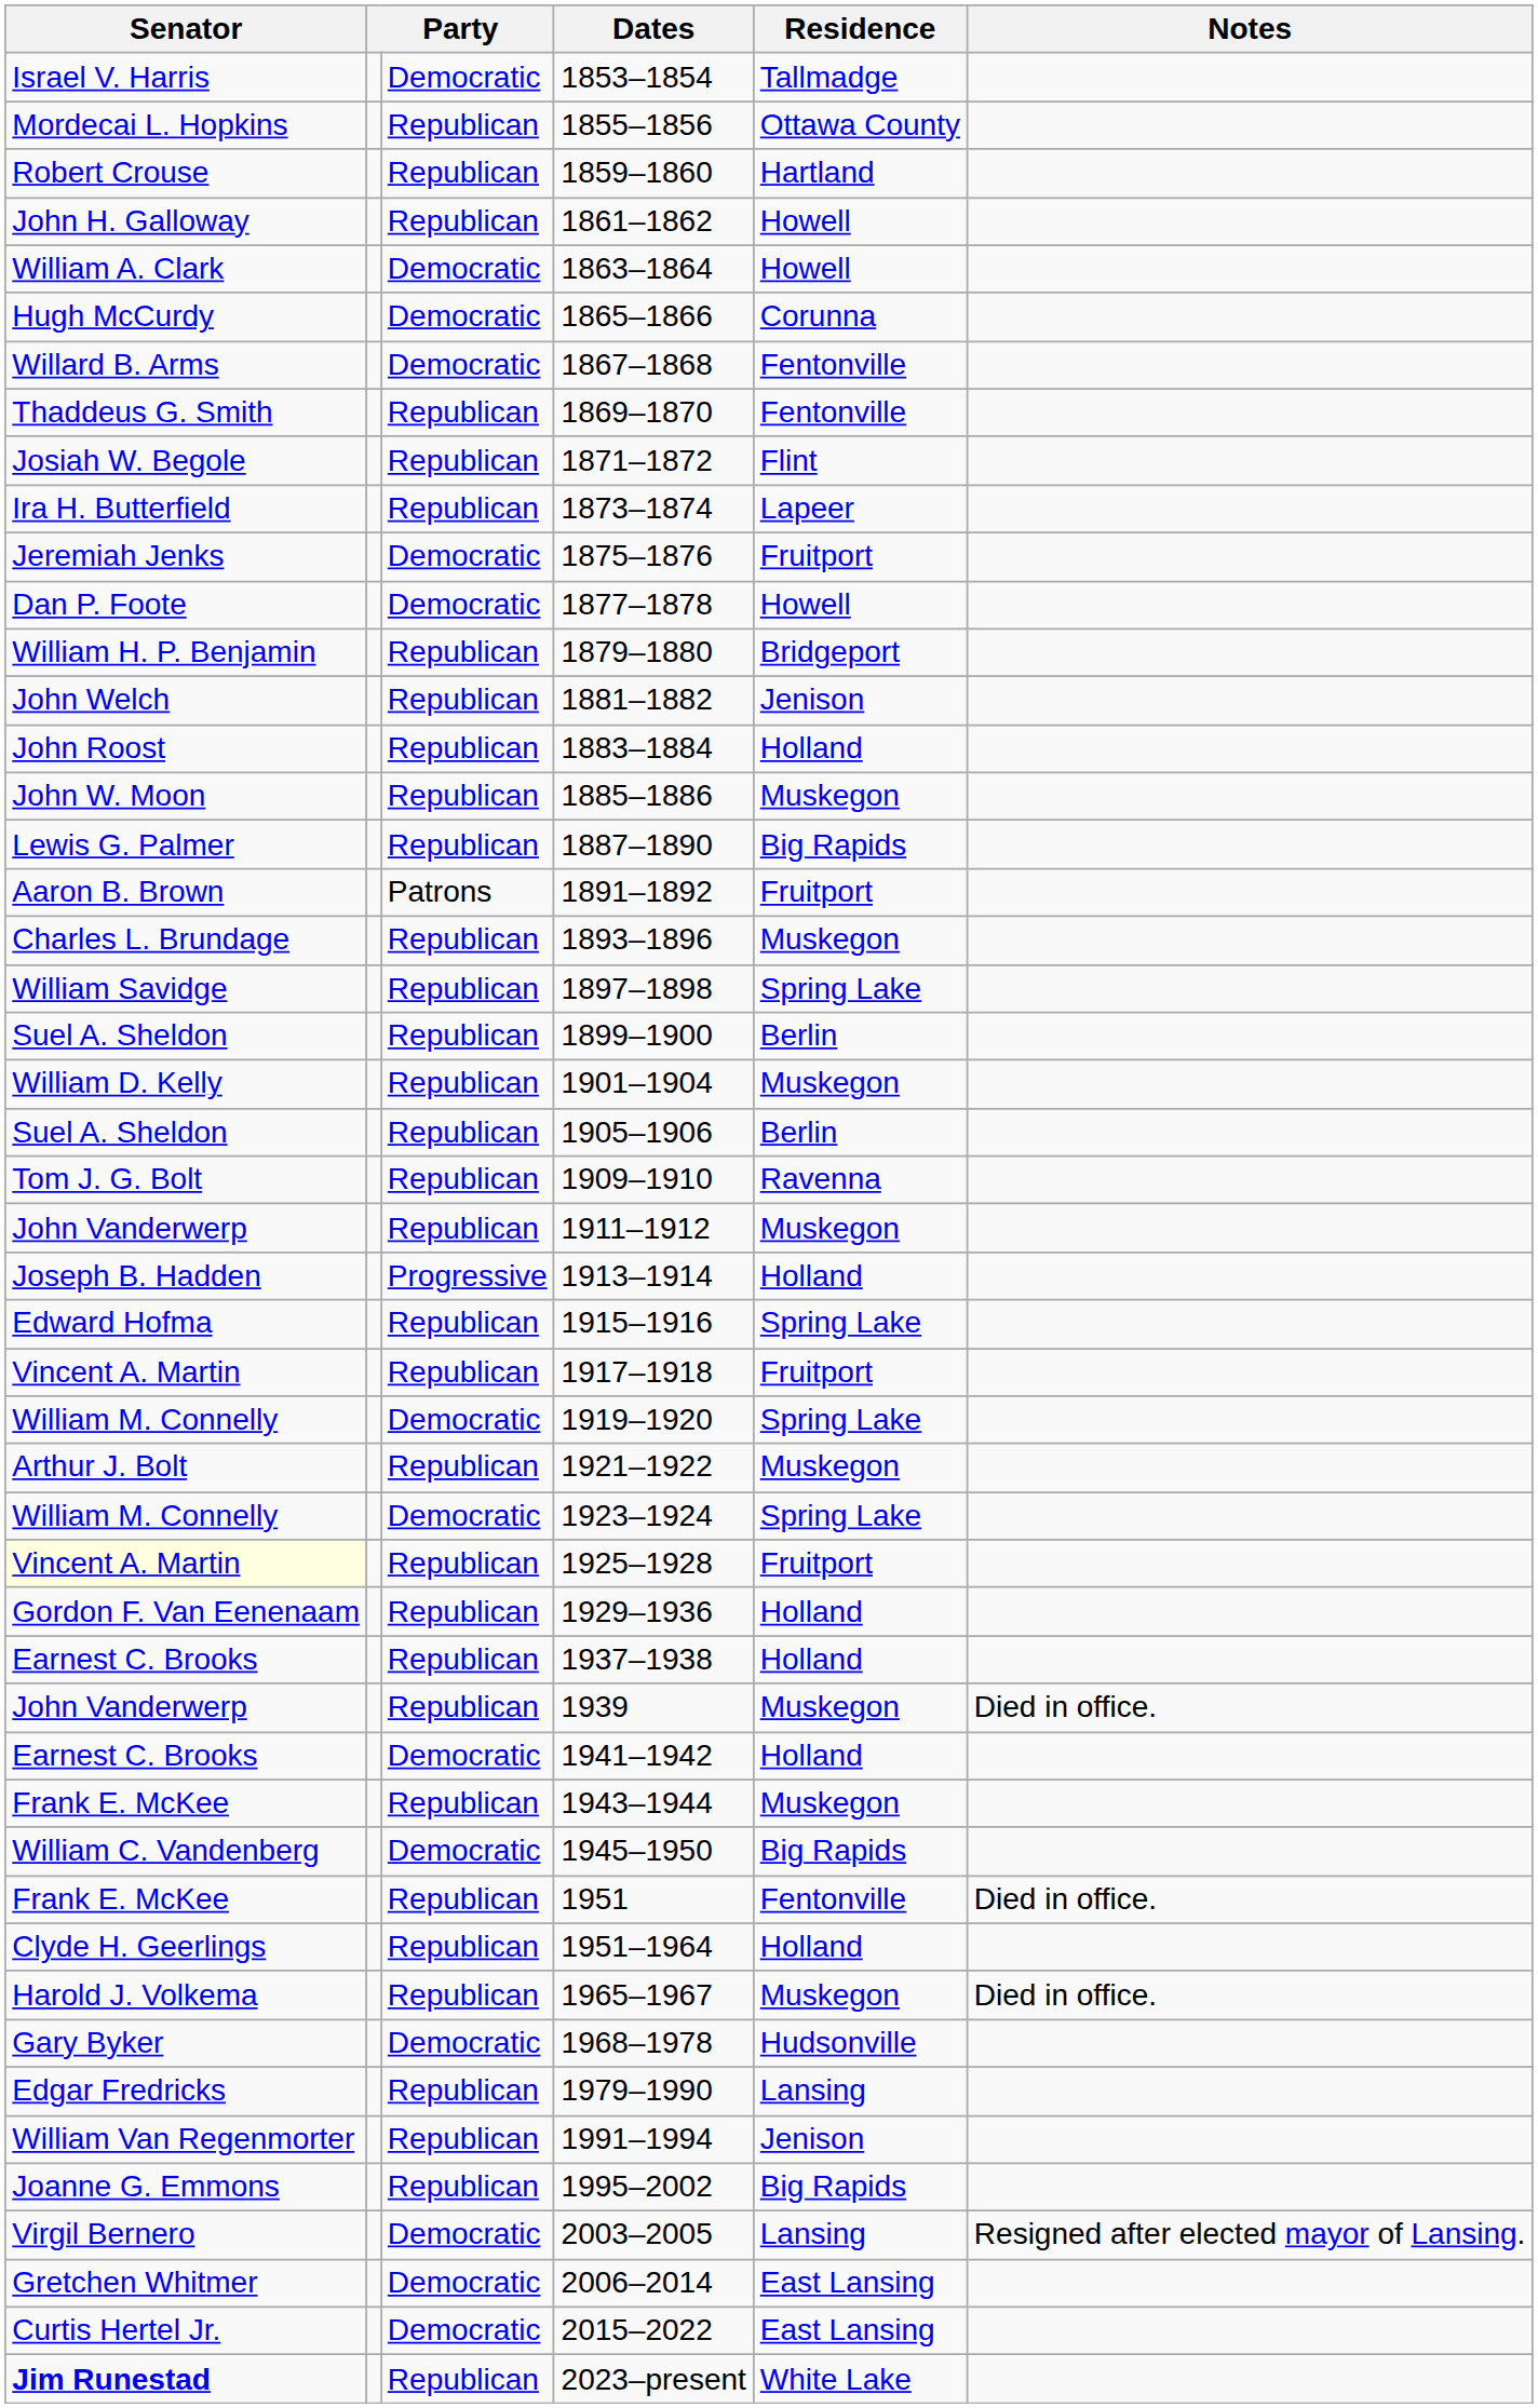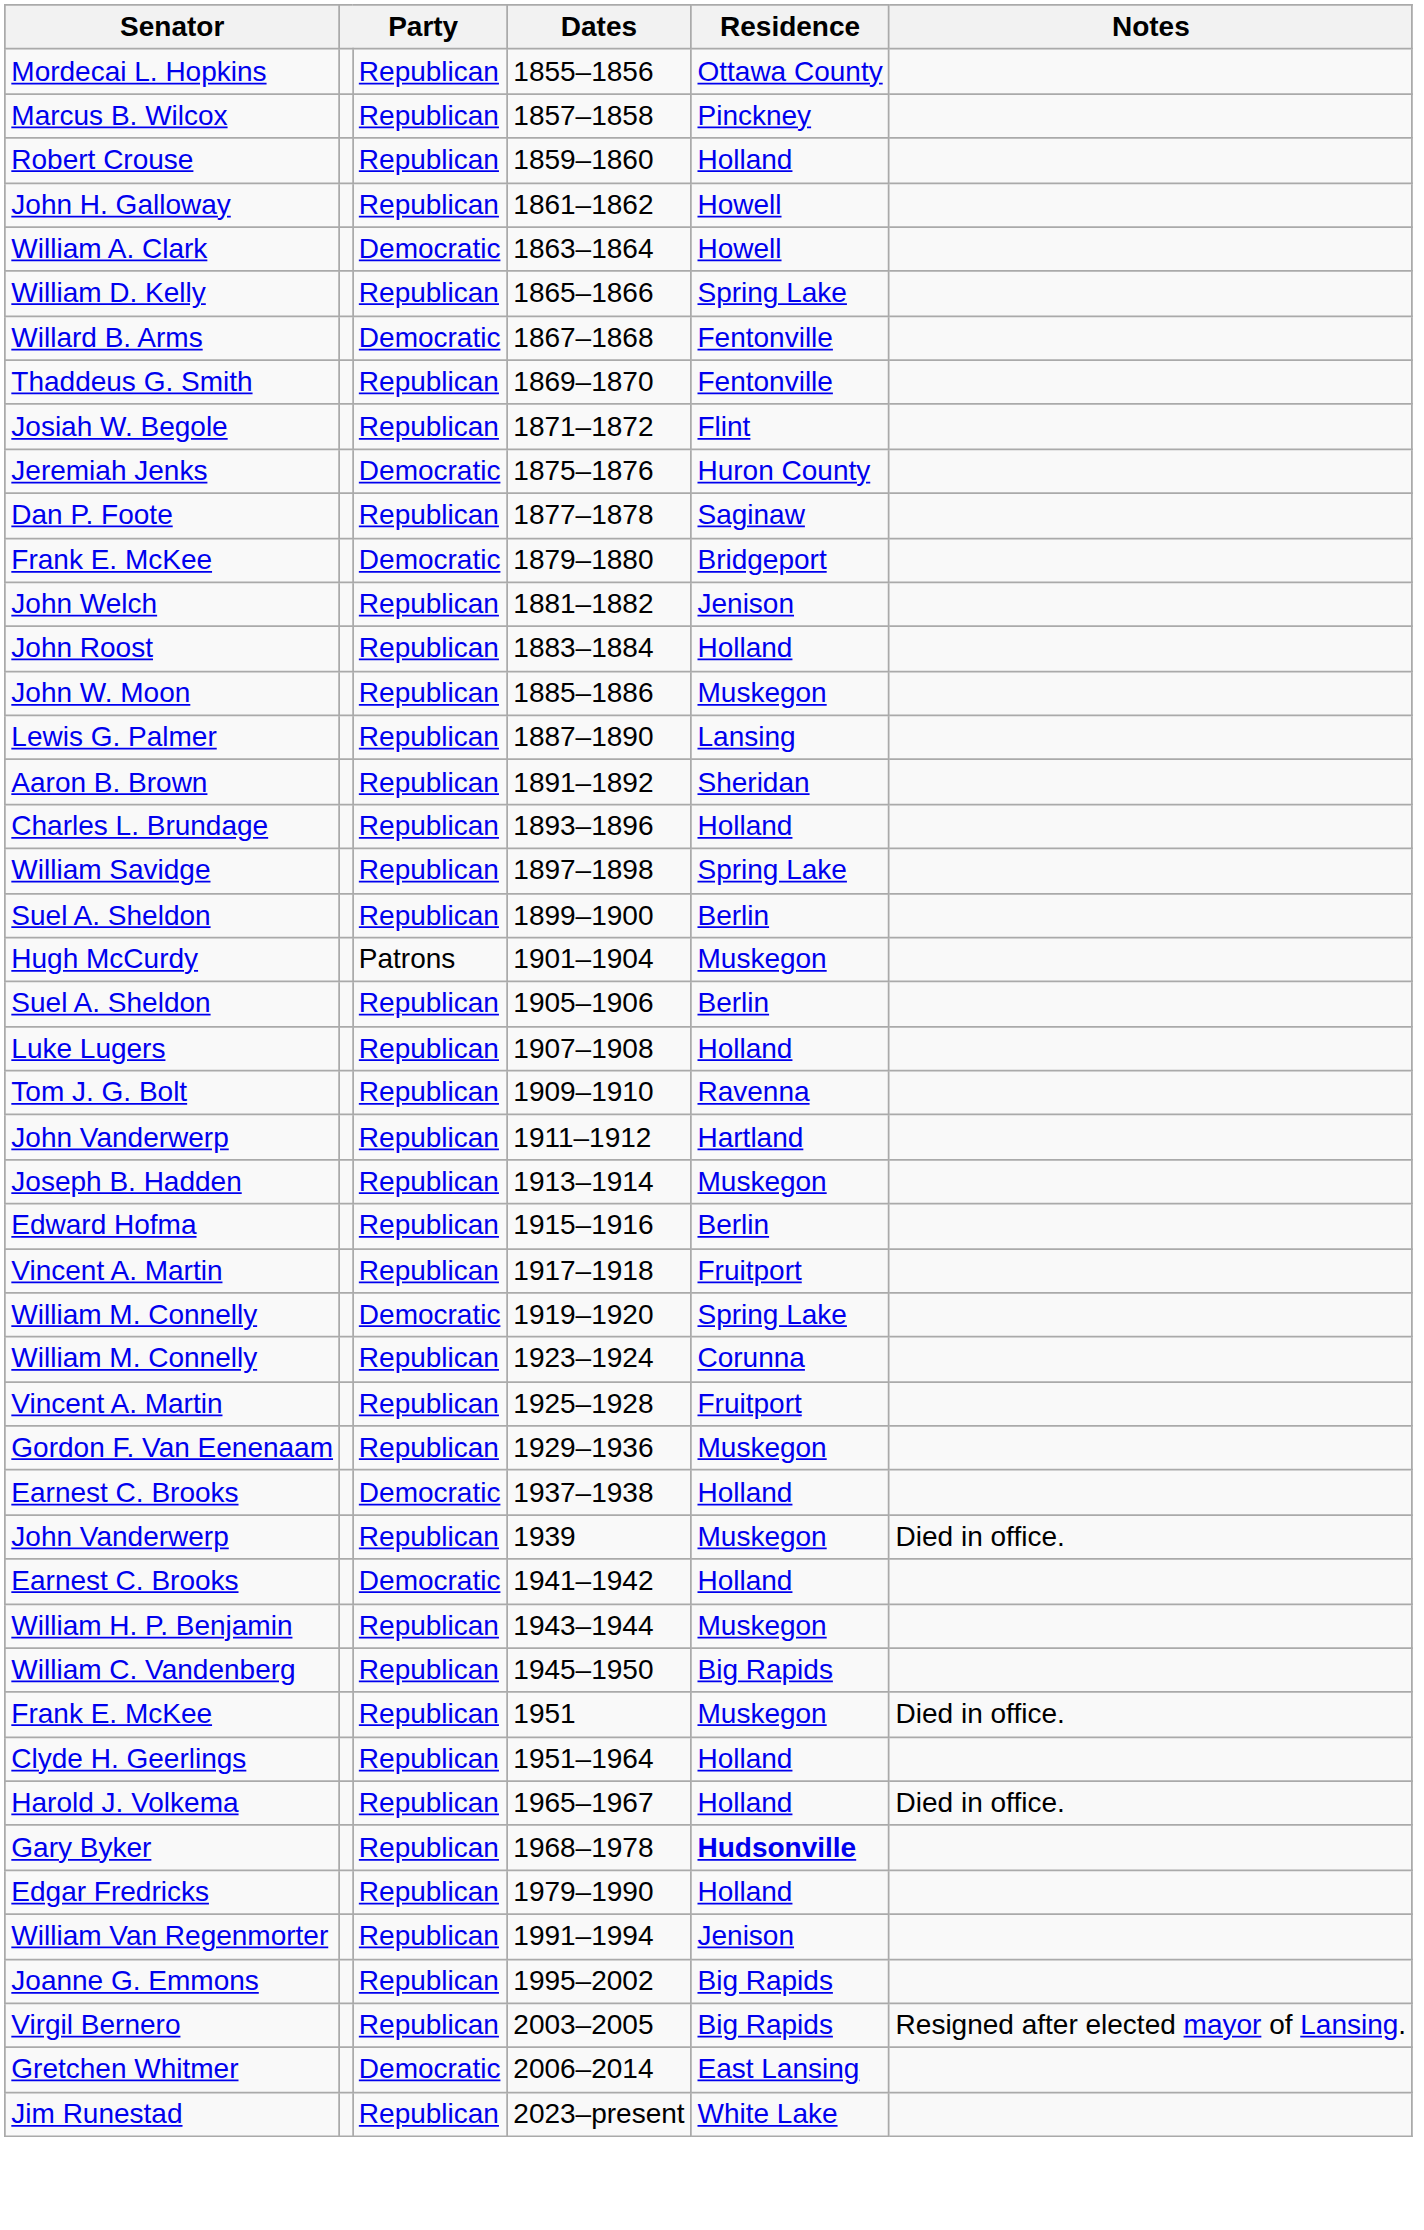- row: Israel V. Harris | Democratic | 1853–1854 | Tallmadge
+ row: Marcus B. Wilcox | Republican | 1857–1858 | Pinckney
1859–1860 | Residence: Hartland -> Holland
1865–1866 | Senator: Hugh McCurdy -> William D. Kelly
1865–1866 | column 3: Democratic -> Republican
1865–1866 | Residence: Corunna -> Spring Lake
- row: Ira H. Butterfield | Republican | 1873–1874 | Lapeer
1875–1876 | Residence: Fruitport -> Huron County
1877–1878 | column 3: Democratic -> Republican
1877–1878 | Residence: Howell -> Saginaw
1879–1880 | Senator: William H. P. Benjamin -> Frank E. McKee
1879–1880 | column 3: Republican -> Democratic
1887–1890 | Residence: Big Rapids -> Lansing
1891–1892 | column 3: Patrons -> Republican
1891–1892 | Residence: Fruitport -> Sheridan
1893–1896 | Residence: Muskegon -> Holland
1901–1904 | Senator: William D. Kelly -> Hugh McCurdy
1901–1904 | column 3: Republican -> Patrons
+ row: Luke Lugers | Republican | 1907–1908 | Holland
1911–1912 | Residence: Muskegon -> Hartland
1913–1914 | column 3: Progressive -> Republican
1913–1914 | Residence: Holland -> Muskegon
1915–1916 | Residence: Spring Lake -> Berlin
- row: Arthur J. Bolt | Republican | 1921–1922 | Muskegon
1923–1924 | column 3: Democratic -> Republican
1923–1924 | Residence: Spring Lake -> Corunna
1925–1928 | Senator: lightyellow background -> no background
1929–1936 | Residence: Holland -> Muskegon
1937–1938 | column 3: Republican -> Democratic
1943–1944 | Senator: Frank E. McKee -> William H. P. Benjamin
1945–1950 | column 3: Democratic -> Republican
1951 | Residence: Fentonville -> Muskegon
1965–1967 | Residence: Muskegon -> Holland
1968–1978 | column 3: Democratic -> Republican
1968–1978 | Residence: normal -> bold
1979–1990 | Residence: Lansing -> Holland
2003–2005 | column 3: Democratic -> Republican
2003–2005 | Residence: Lansing -> Big Rapids
- row: Curtis Hertel Jr. | Democratic | 2015–2022 | East Lansing
2023–present | Senator: bold -> normal
